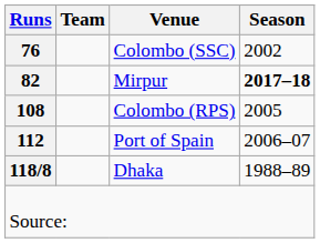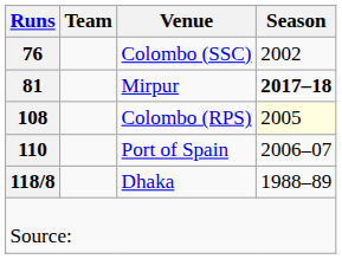Mirpur | Runs: 82 -> 81
Colombo (RPS) | Season: no background -> lightyellow background
Port of Spain | Runs: 112 -> 110
